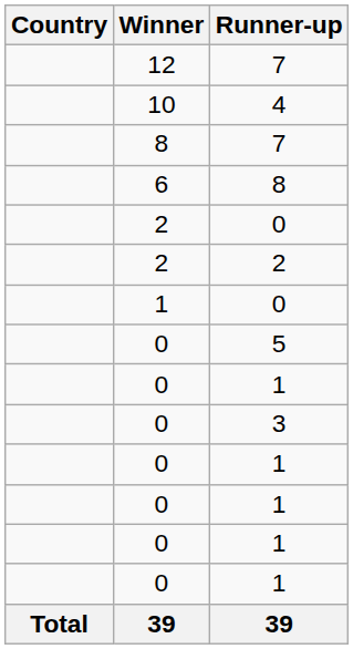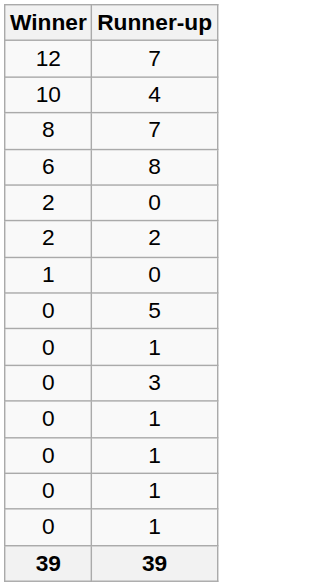- column: Country | Total
